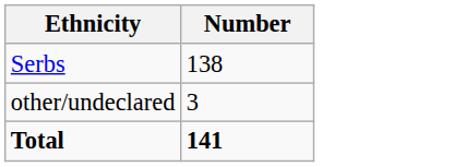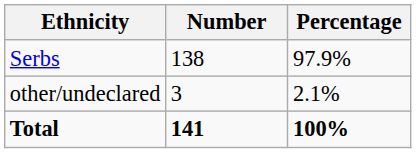+ column: Percentage | 97.9% | 2.1% | 100%
